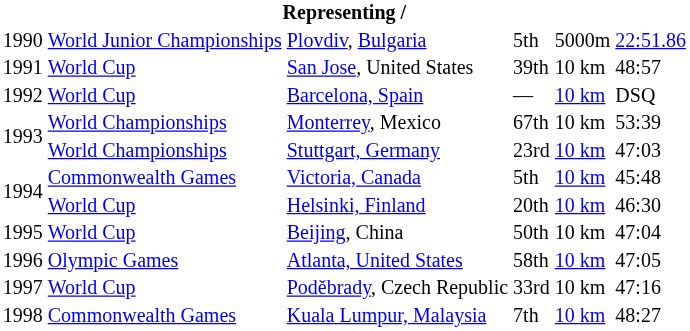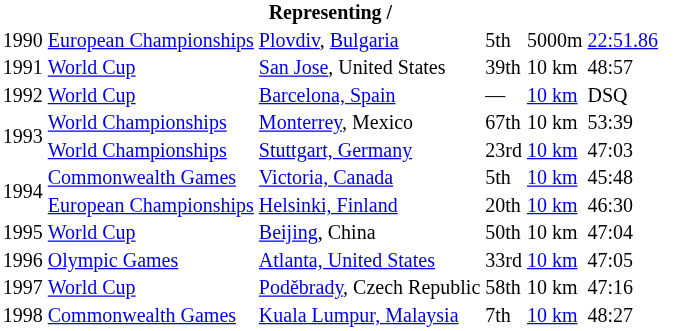Plovdiv, Bulgaria | column 2: World Junior Championships -> European Championships
Helsinki, Finland | column 2: World Cup -> European Championships
Atlanta, United States | column 4: 58th -> 33rd
Poděbrady, Czech Republic | column 4: 33rd -> 58th
